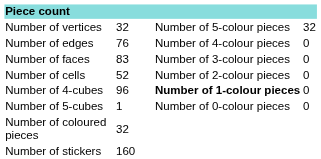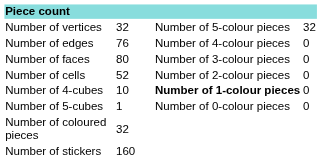Number of faces | column 2: 83 -> 80
Number of 4-cubes | column 2: 96 -> 10
